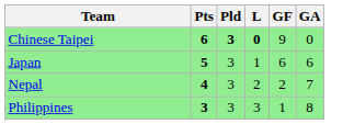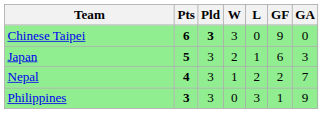+ column: W | 3 | 2 | 1 | 0
Chinese Taipei | L: bold -> normal
Japan | GA: 6 -> 3
Philippines | GA: 8 -> 9
